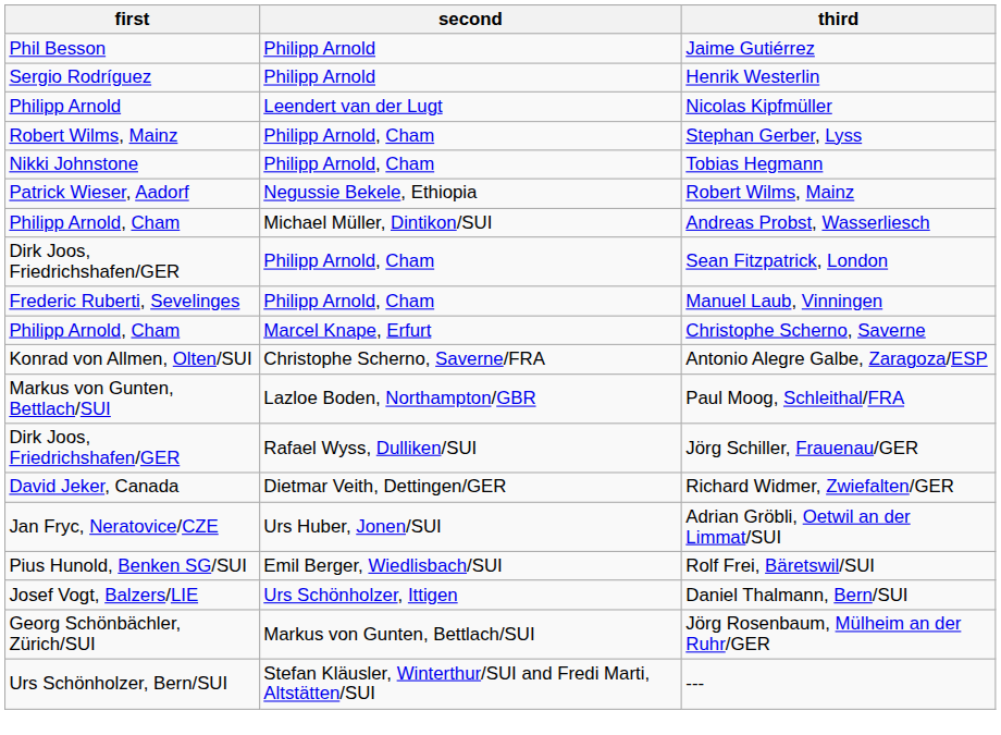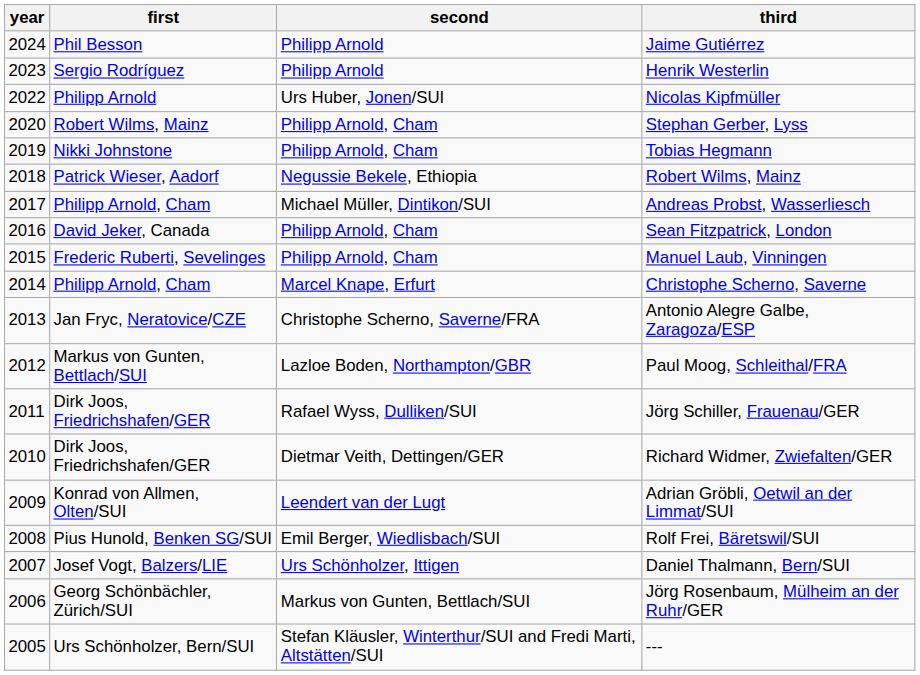+ column: year | 2024 | 2023 | 2022 | 2020 | 2019 | 2018 | 2017 | 2016 | 2015 | 2014 | 2013 | 2012 | 2011 | 2010 | 2009 | 2008 | 2007 | 2006 | 2005
Nicolas Kipfmüller | second: Leendert van der Lugt -> Urs Huber, Jonen/SUI
Sean Fitzpatrick, London | first: Dirk Joos, Friedrichshafen/GER -> David Jeker, Canada
Antonio Alegre Galbe, Zaragoza/ESP | first: Konrad von Allmen, Olten/SUI -> Jan Fryc, Neratovice/CZE
Richard Widmer, Zwiefalten/GER | first: David Jeker, Canada -> Dirk Joos, Friedrichshafen/GER
Adrian Gröbli, Oetwil an der Limmat/SUI | first: Jan Fryc, Neratovice/CZE -> Konrad von Allmen, Olten/SUI
Adrian Gröbli, Oetwil an der Limmat/SUI | second: Urs Huber, Jonen/SUI -> Leendert van der Lugt
